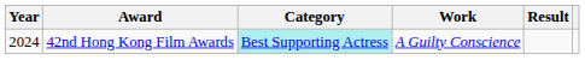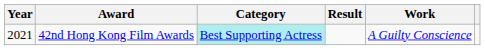columns swapped: Work <-> Result
42nd Hong Kong Film Awards | Year: 2024 -> 2021
